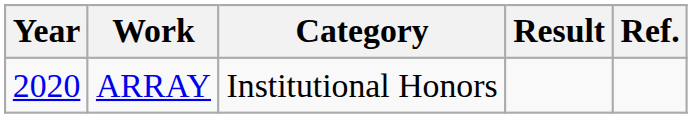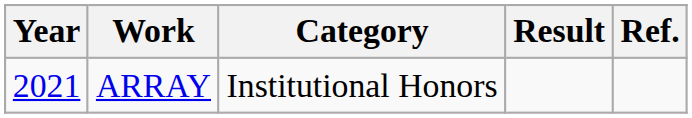ARRAY | Year: 2020 -> 2021
